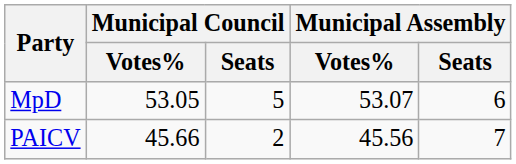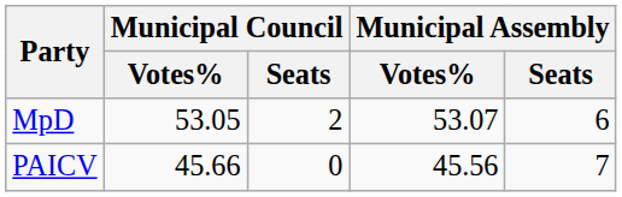MpD | Municipal Council / Seats: 5 -> 2
PAICV | Municipal Council / Seats: 2 -> 0
